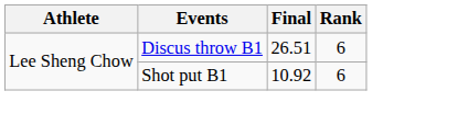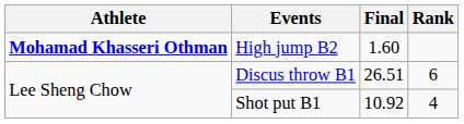+ row: Mohamad Khasseri Othman | High jump B2 | 1.60
Shot put B1 | Rank: 6 -> 4
